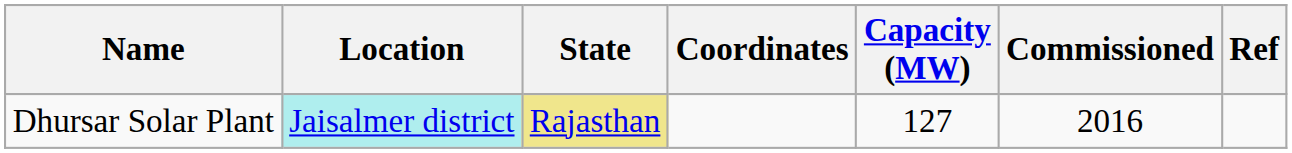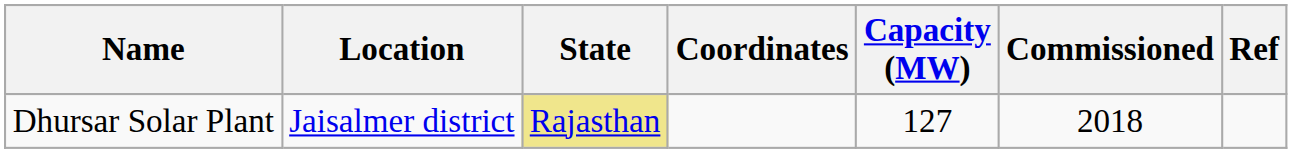Dhursar Solar Plant | Location: paleturquoise background -> no background
Dhursar Solar Plant | Commissioned: 2016 -> 2018
